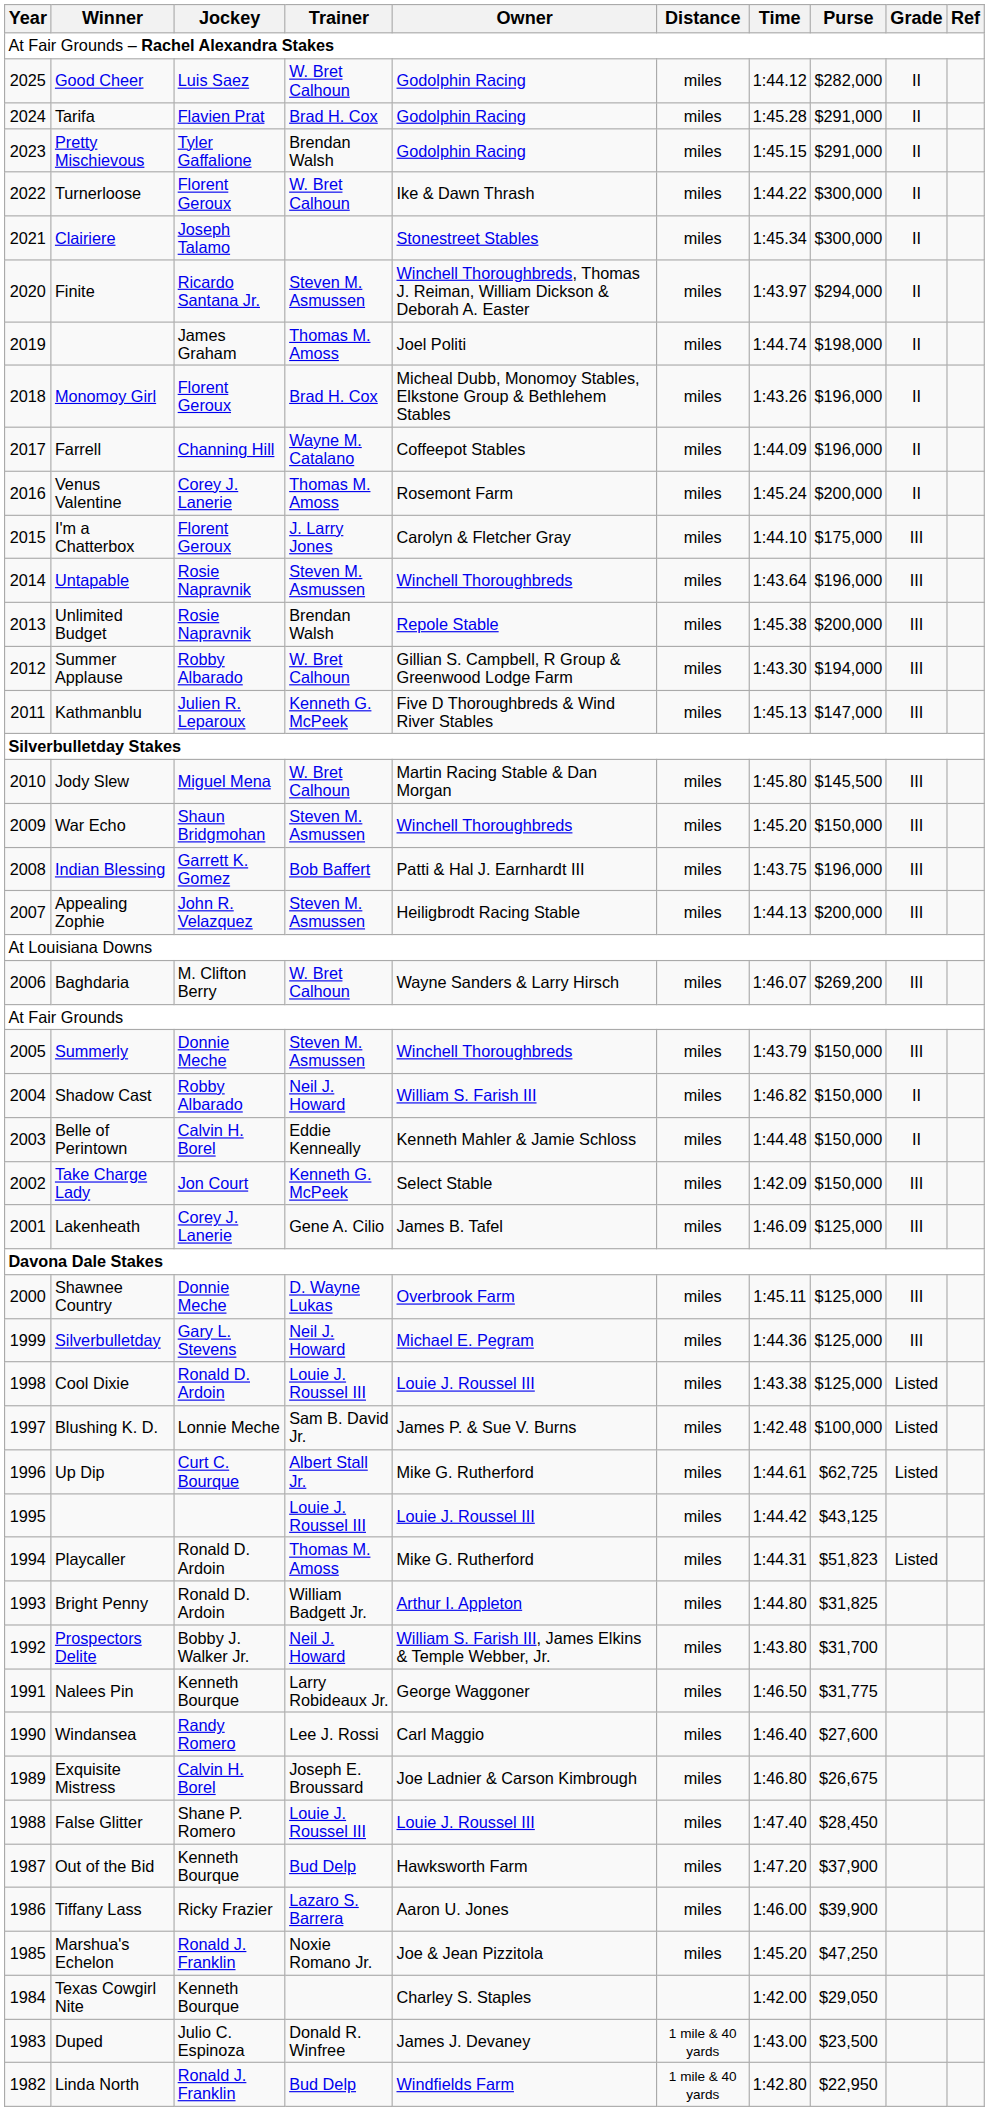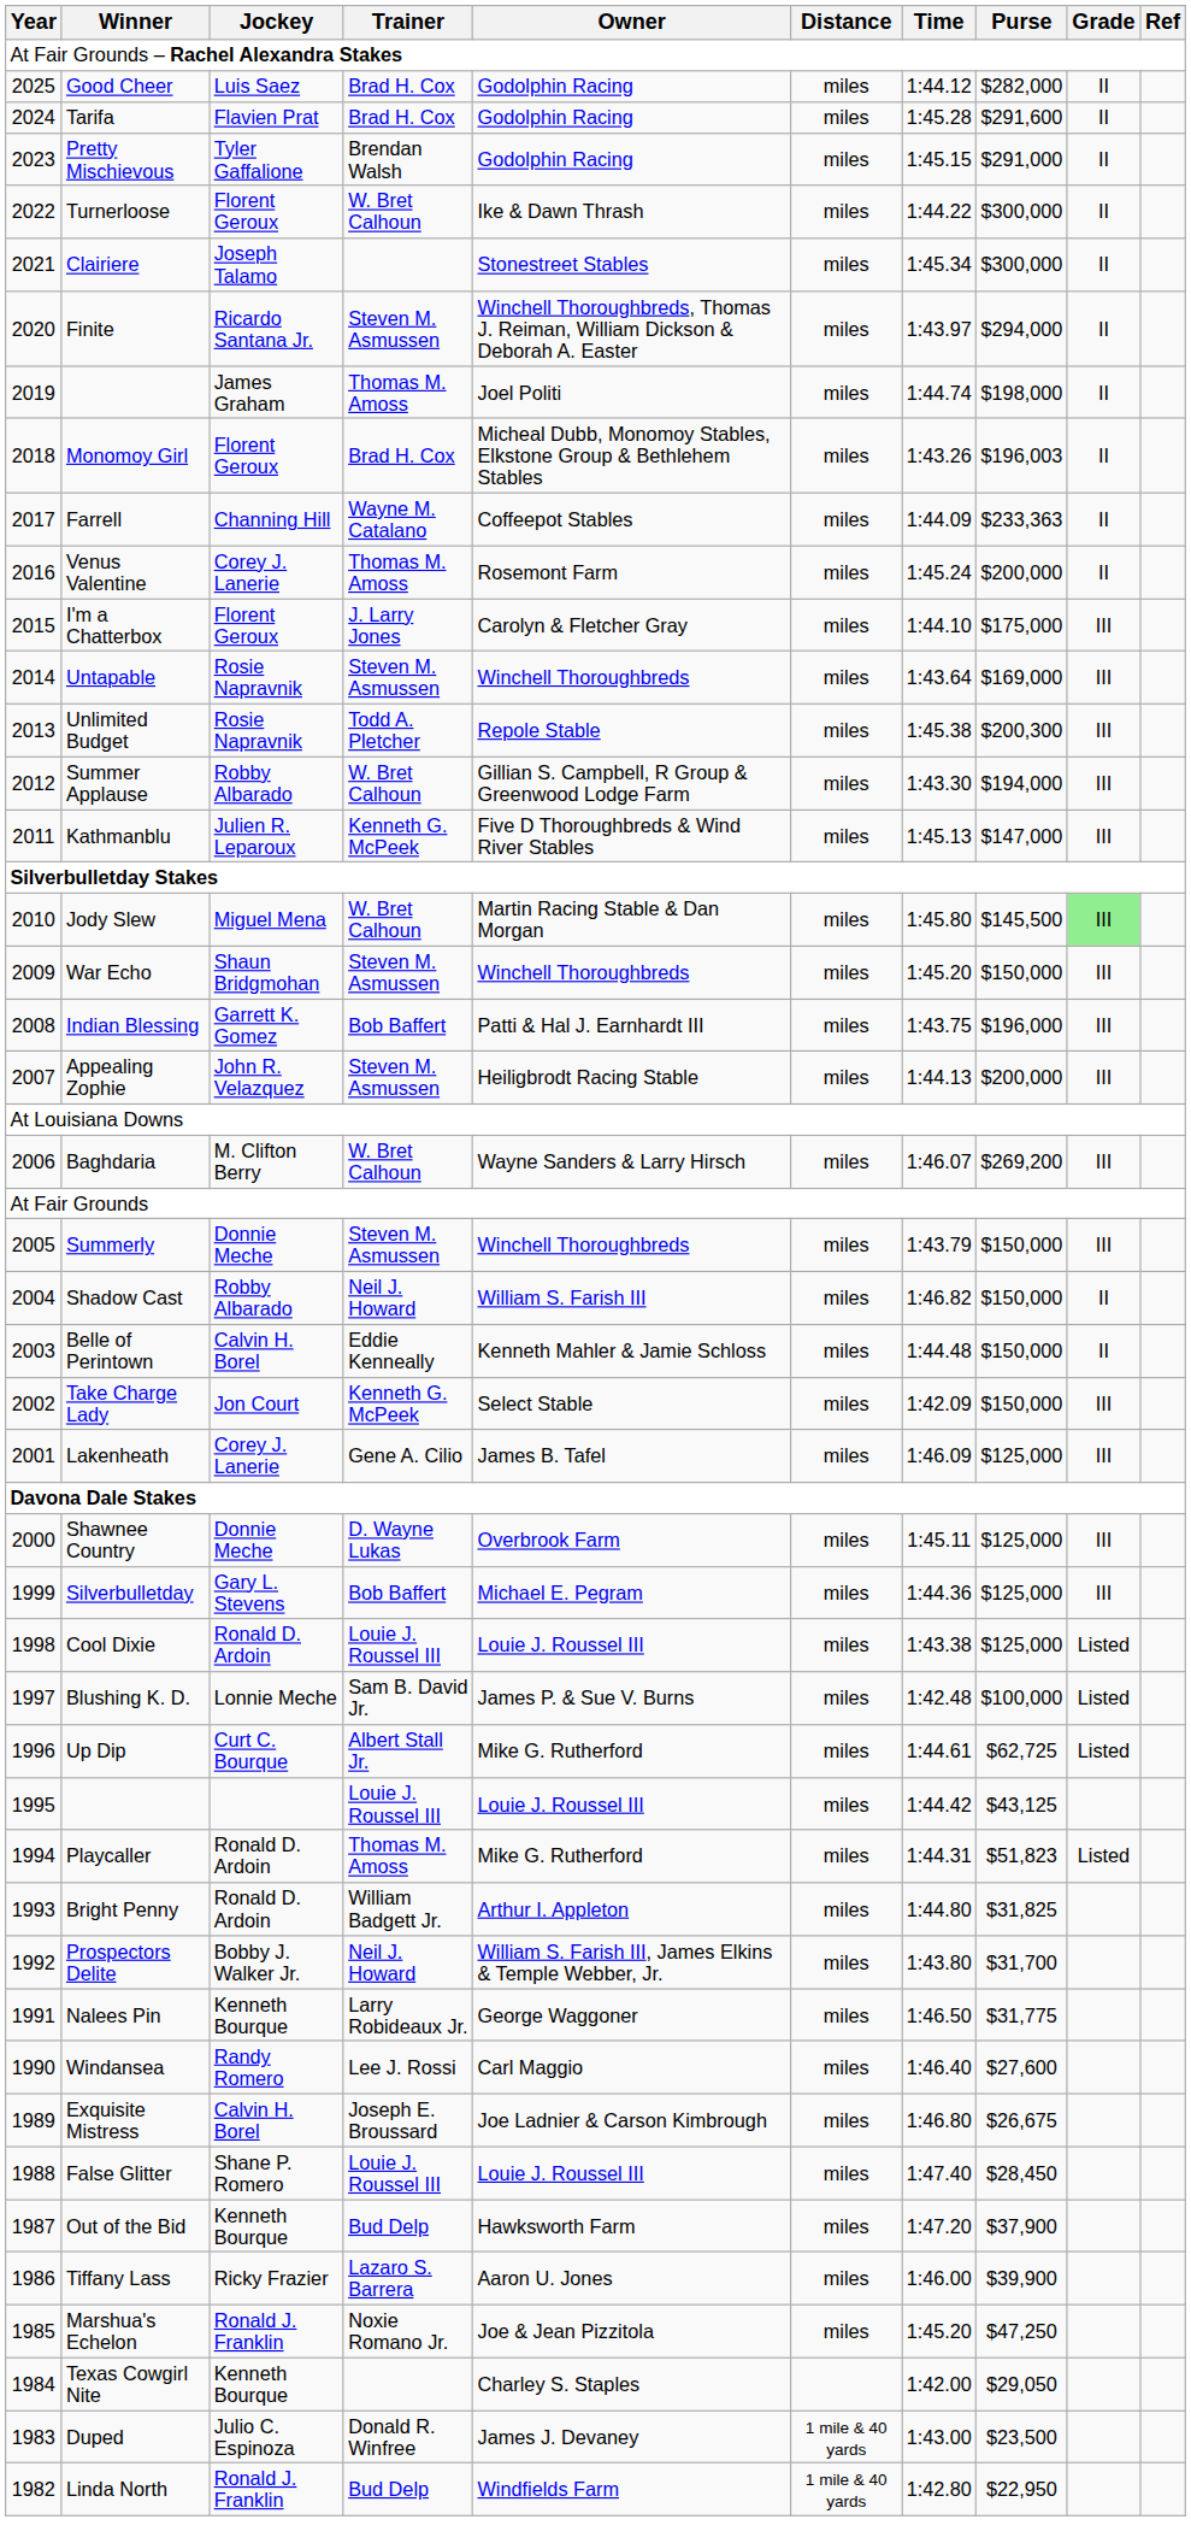Good Cheer | Trainer: W. Bret Calhoun -> Brad H. Cox
Tarifa | Purse: $291,000 -> $291,600
Monomoy Girl | Purse: $196,000 -> $196,003
Farrell | Purse: $196,000 -> $233,363
Untapable | Purse: $196,000 -> $169,000
Unlimited Budget | Trainer: Brendan Walsh -> Todd A. Pletcher
Unlimited Budget | Purse: $200,000 -> $200,300
Jody Slew | Grade: no background -> lightgreen background
Silverbulletday | Trainer: Neil J. Howard -> Bob Baffert
